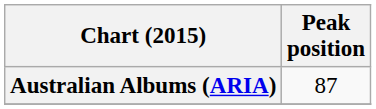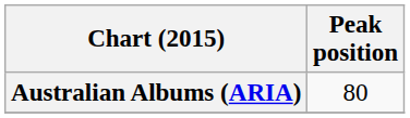Australian Albums (ARIA) | Peak position: 87 -> 80
